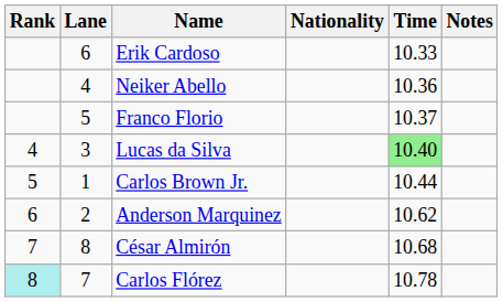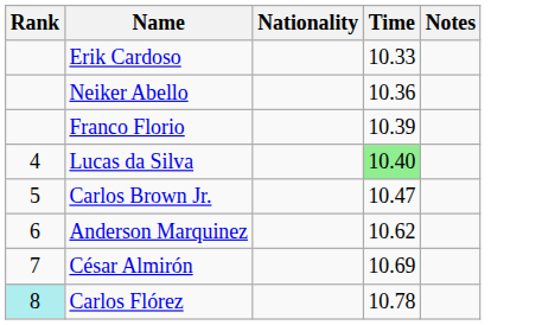- column: Lane | 6 | 4 | 5 | 3 | 1 | 2 | 8 | 7
Franco Florio | Time: 10.37 -> 10.39
Carlos Brown Jr. | Time: 10.44 -> 10.47
César Almirón | Time: 10.68 -> 10.69
